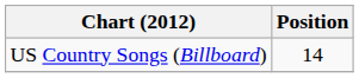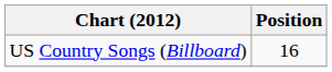US Country Songs (Billboard) | Position: 14 -> 16
